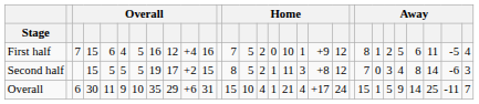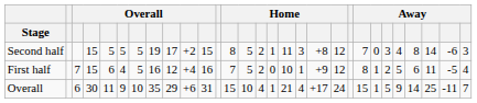rows swapped: First half <-> Second half
